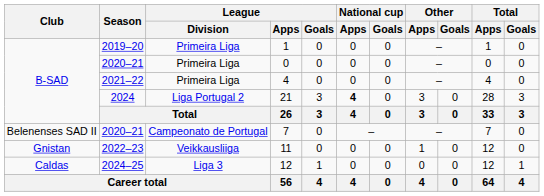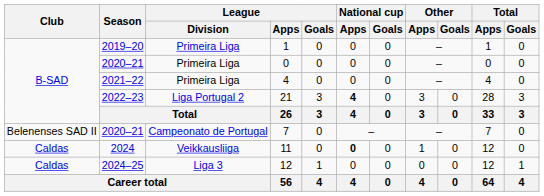21 | Season: 2024 -> 2022–23
11 | Club: Gnistan -> Caldas
11 | Season: 2022–23 -> 2024
11 | National cup / Apps: normal -> bold
